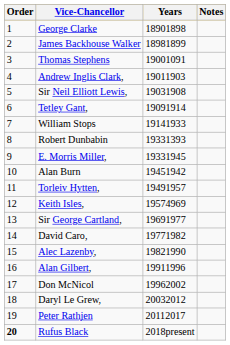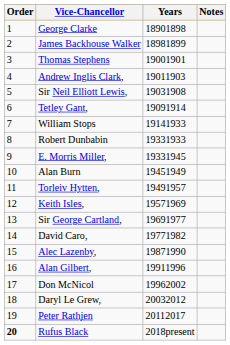Thomas Stephens | Years: 19001091 -> 19001901
Robert Dunbabin | Years: 19331393 -> 19331933
Alan Burn | Years: 19451942 -> 19451949
Keith Isles, | Years: 19574969 -> 19571969
Alec Lazenby, | Years: 19821990 -> 19871990
